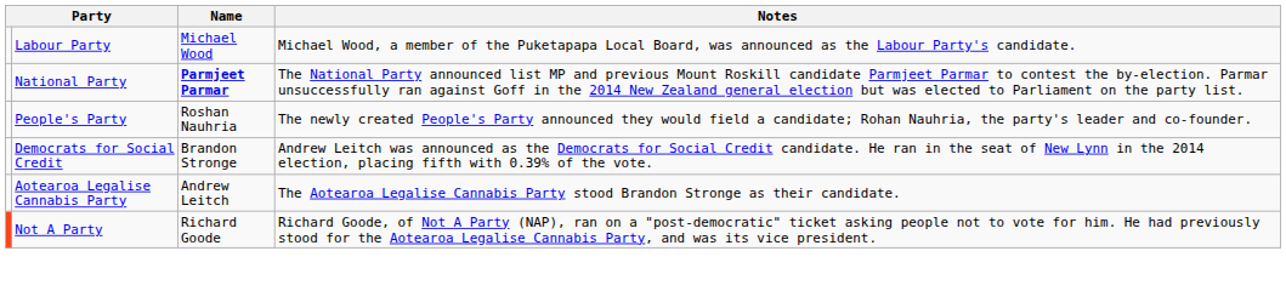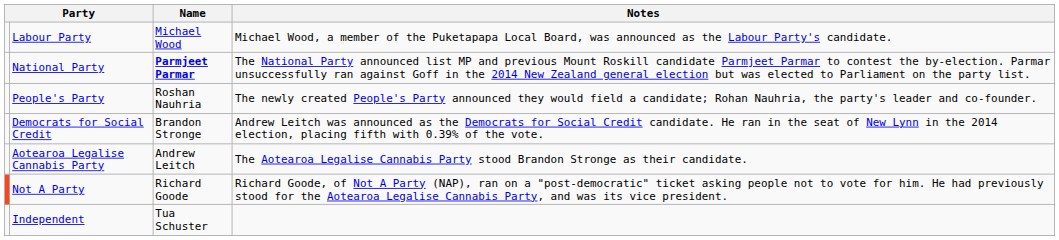+ row: Independent | Tua Schuster
